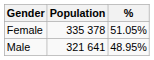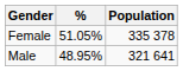columns swapped: Population <-> %
